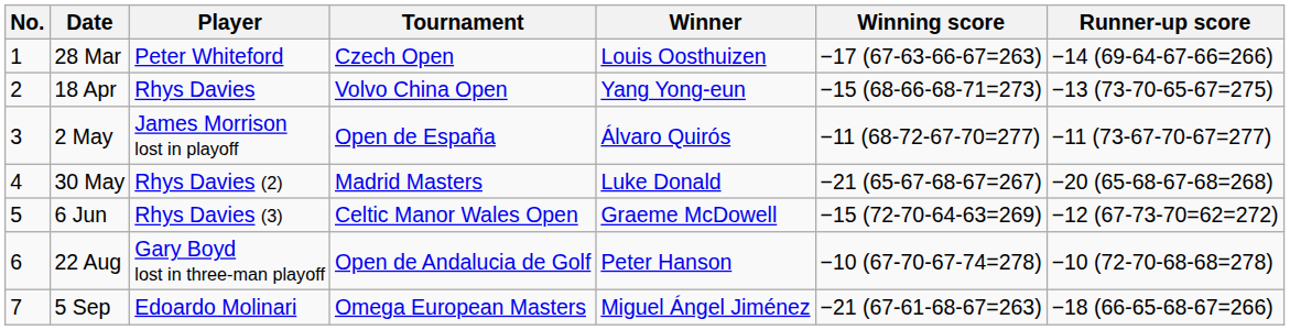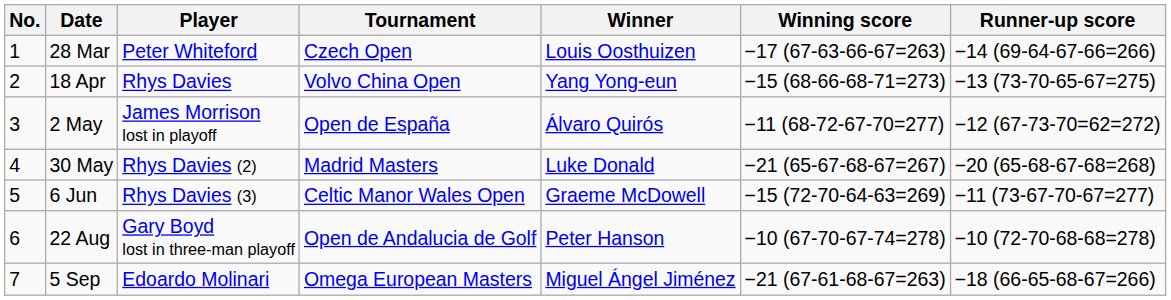2 May | Runner-up score: −11 (73-67-70-67=277) -> −12 (67-73-70=62=272)
6 Jun | Runner-up score: −12 (67-73-70=62=272) -> −11 (73-67-70-67=277)
